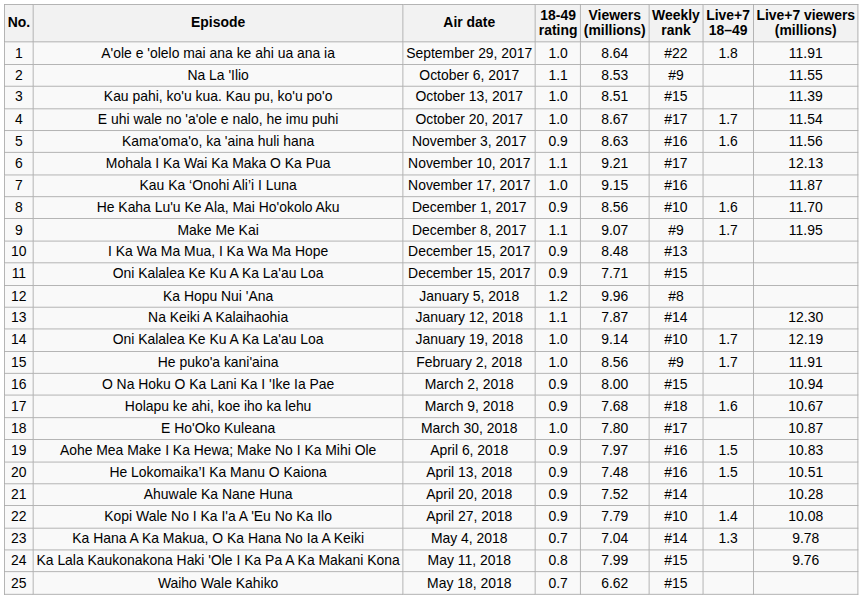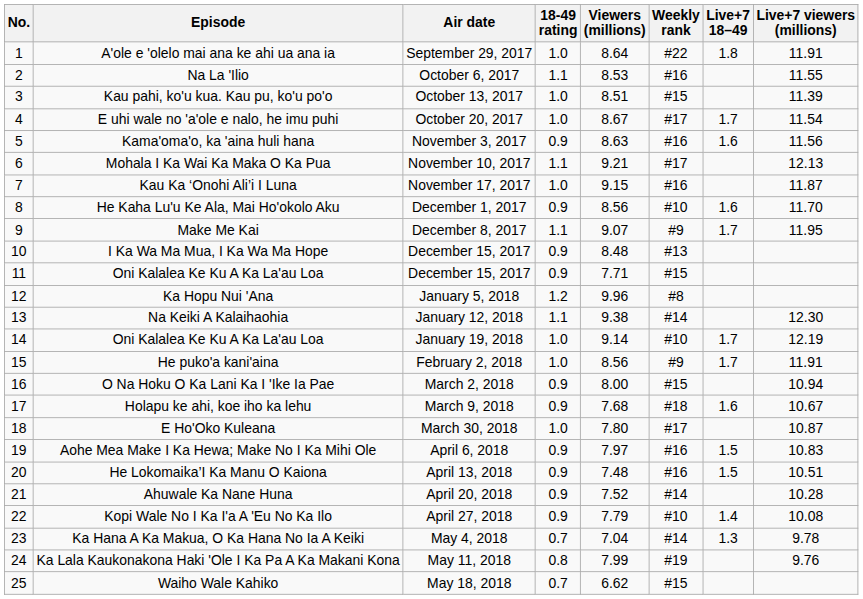Na La 'Ilio | Weekly rank: #9 -> #16
Na Keiki A Kalaihaohia | Viewers (millions): 7.87 -> 9.38
Ka Lala Kaukonakona Haki 'Ole I Ka Pa A Ka Makani Kona | Weekly rank: #15 -> #19
